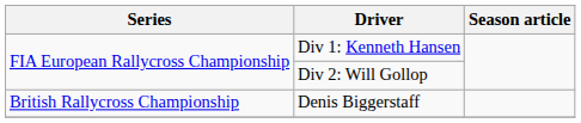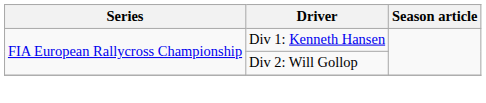- row: British Rallycross Championship | Denis Biggerstaff
